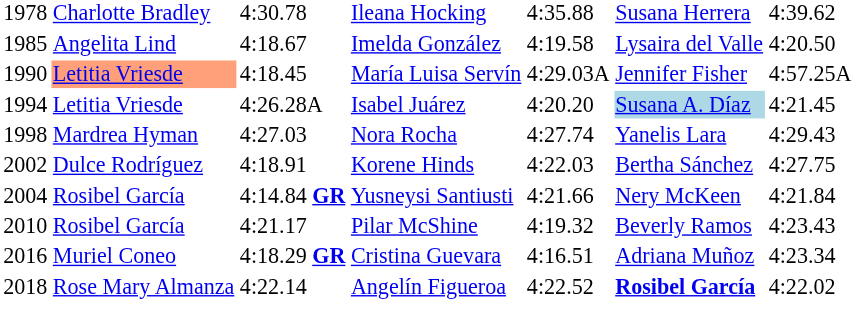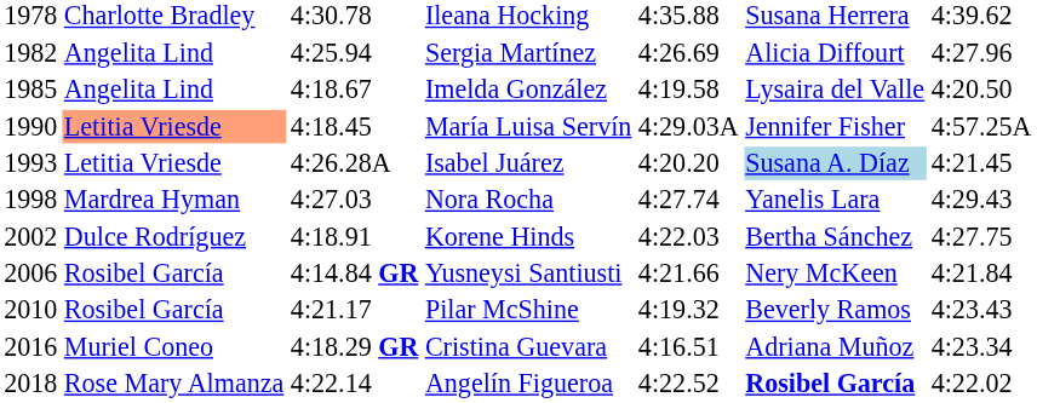+ row: 1982 | Angelita Lind | 4:25.94 | Sergia Martínez | 4:26.69 | Alicia Diffourt | 4:27.96
Isabel Juárez | column 1: 1994 -> 1993
Yusneysi Santiusti | column 1: 2004 -> 2006
